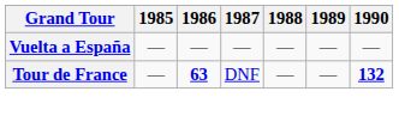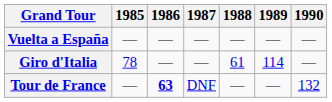+ row: Giro d'Italia | 78 | — | — | 61 | 114 | —
Tour de France | 1990: bold -> normal
